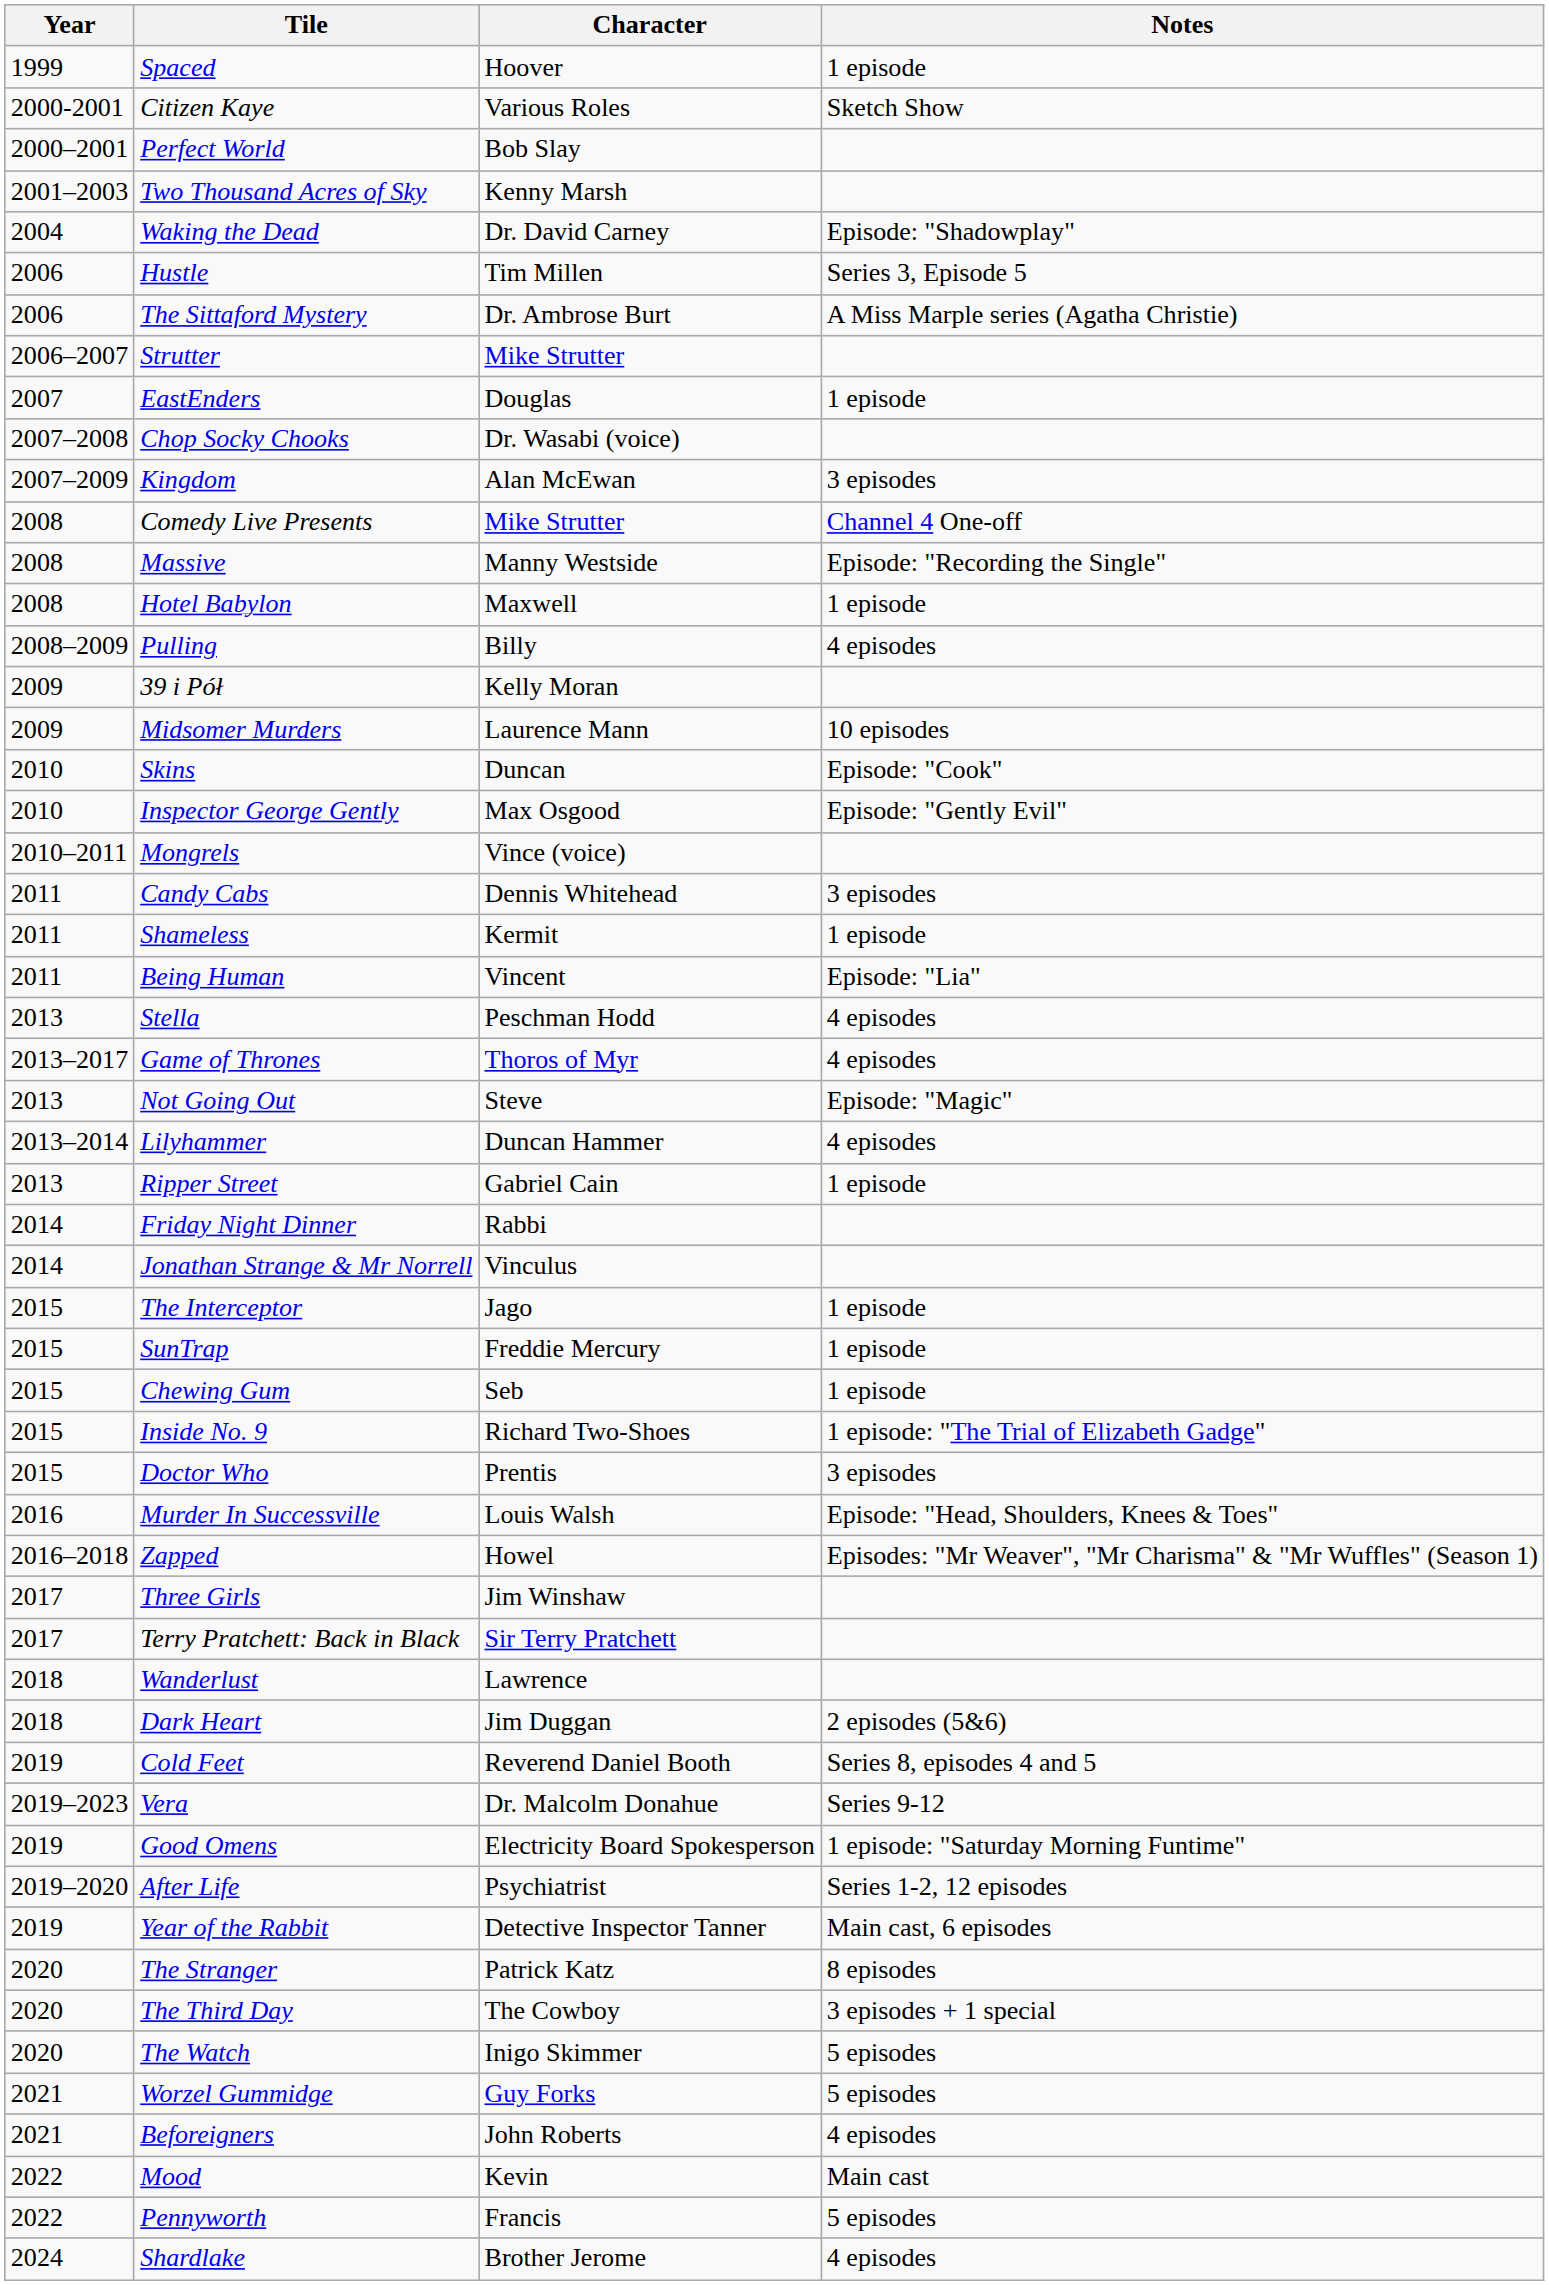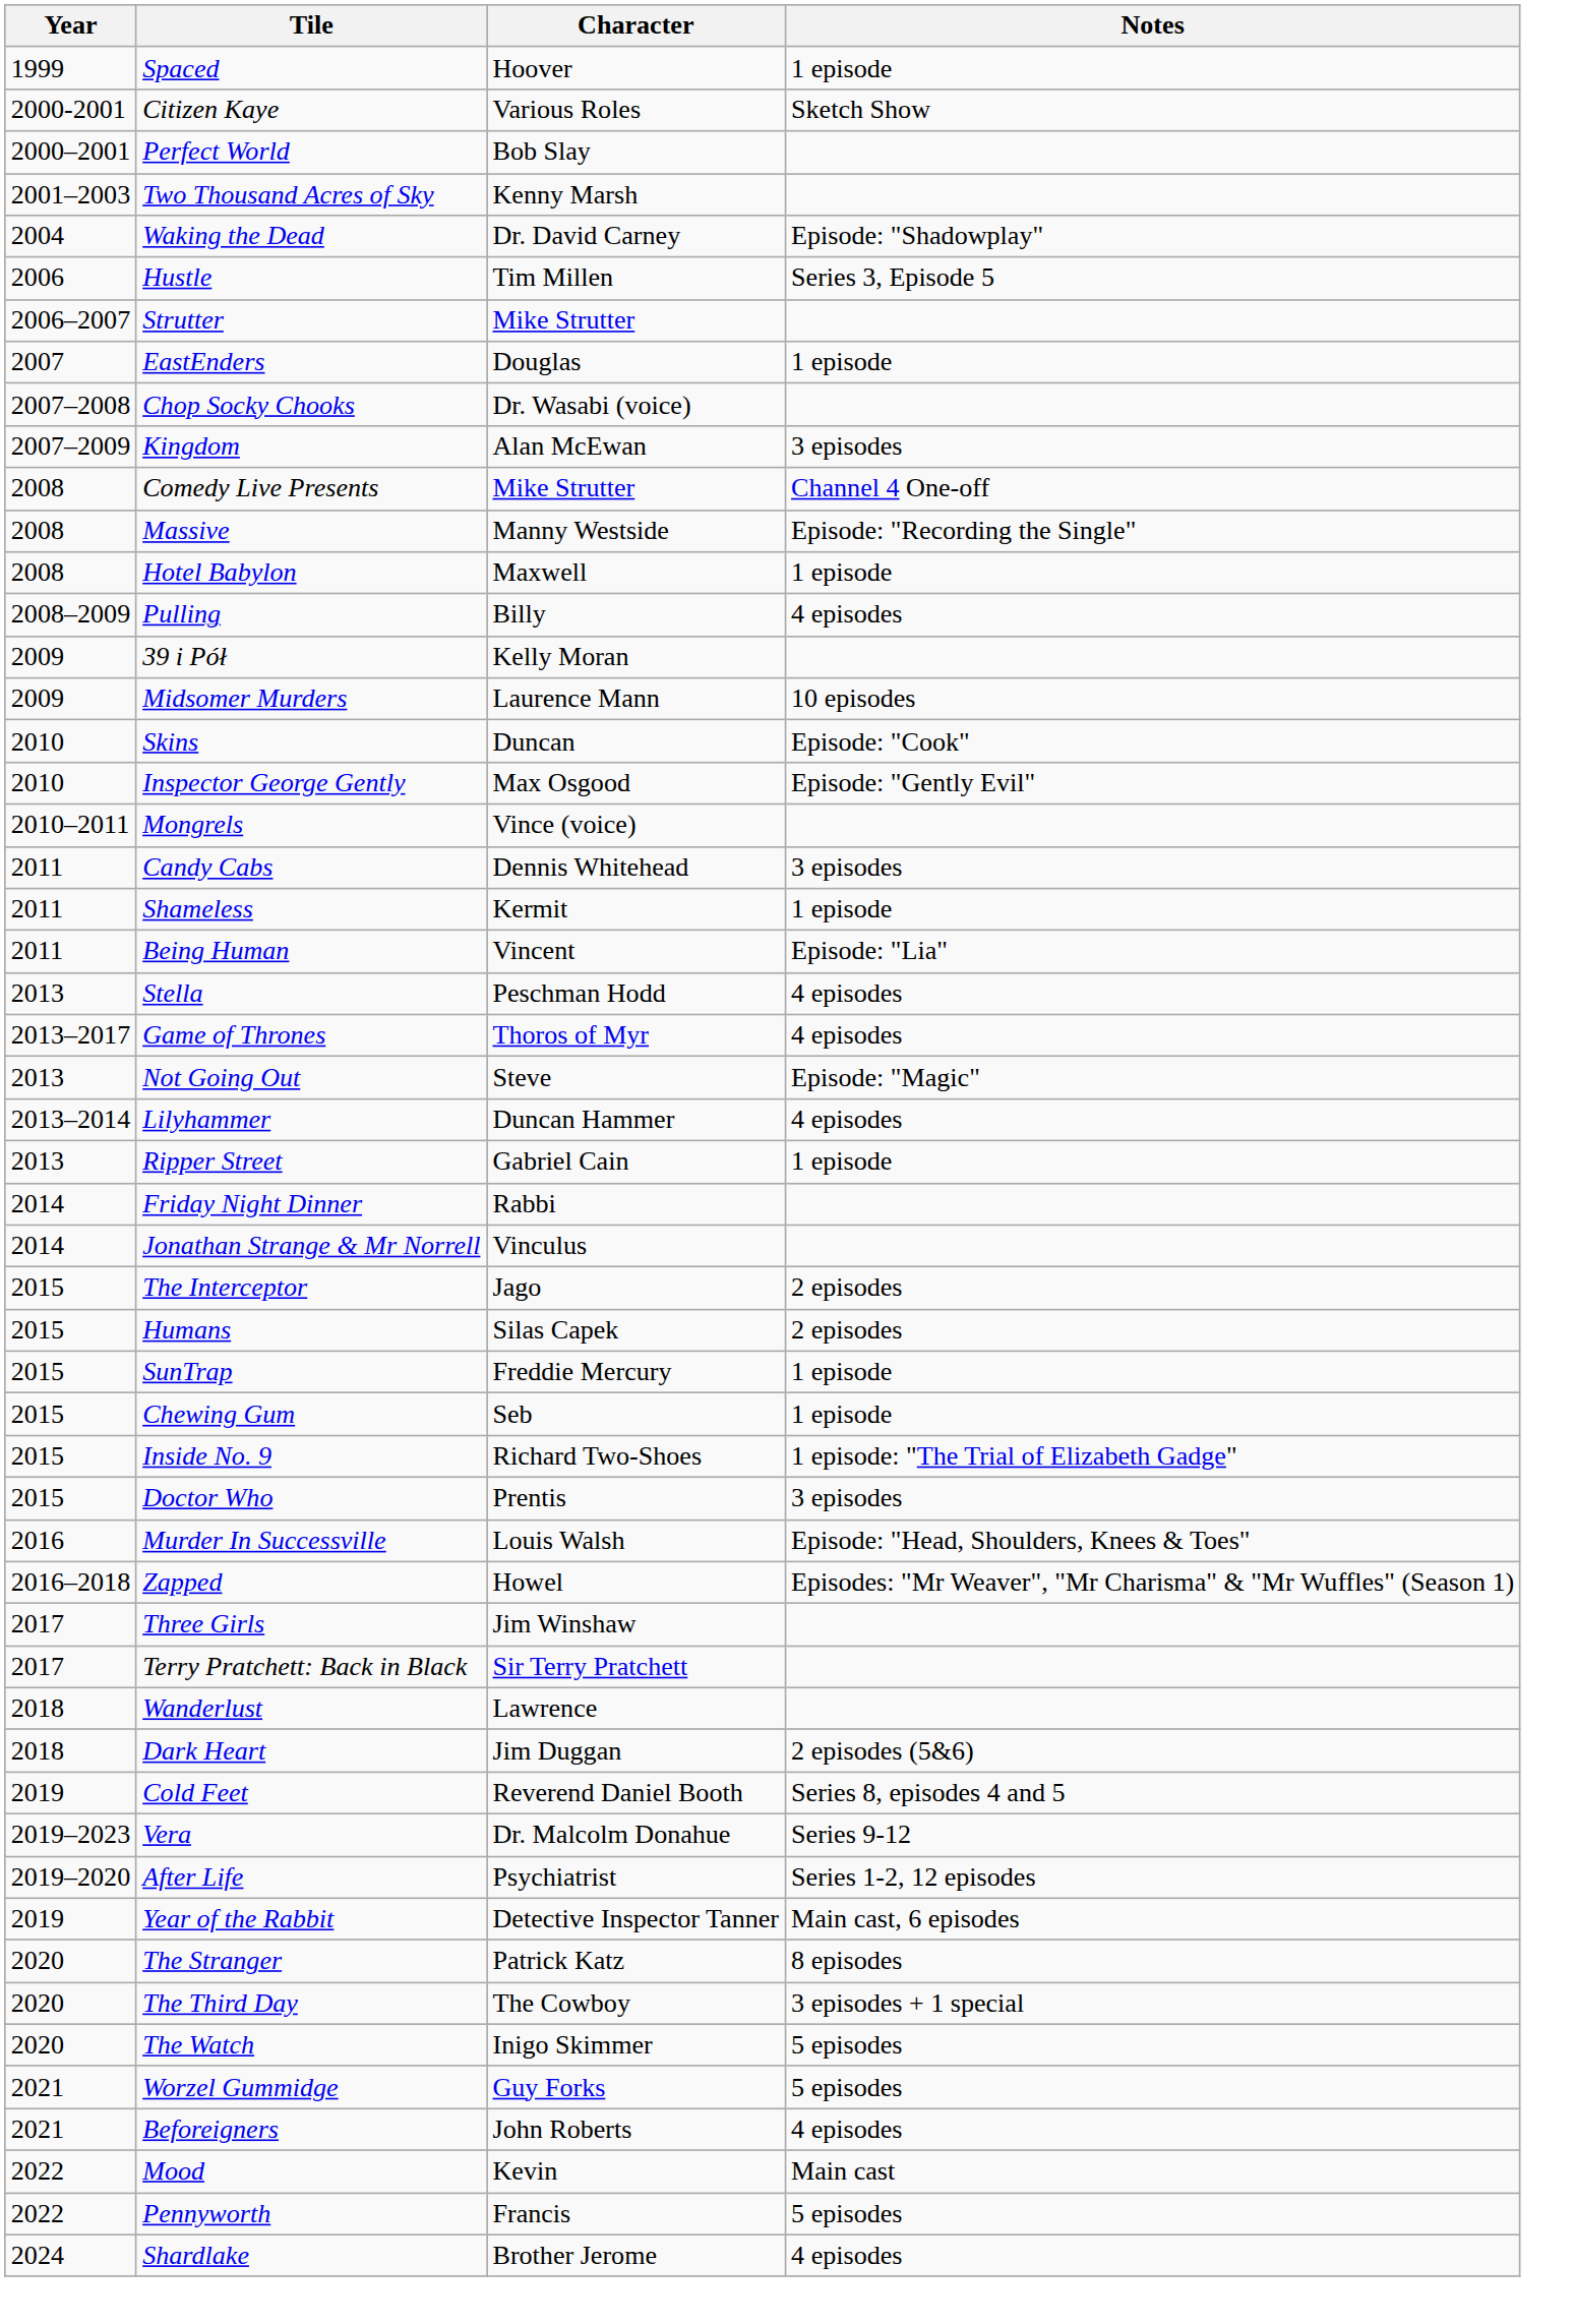- row: 2006 | The Sittaford Mystery | Dr. Ambrose Burt | A Miss Marple series (Agatha Christie)
The Interceptor | Notes: 1 episode -> 2 episodes
+ row: 2015 | Humans | Silas Capek | 2 episodes
- row: 2019 | Good Omens | Electricity Board Spokesperson | 1 episode: "Saturday Morning Funtime"
